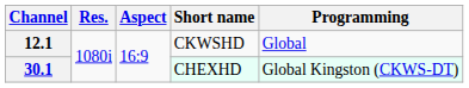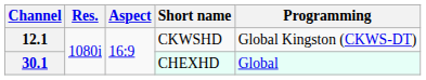12.1 | Programming: Global -> Global Kingston (CKWS-DT)
30.1 | Programming: Global Kingston (CKWS-DT) -> Global
